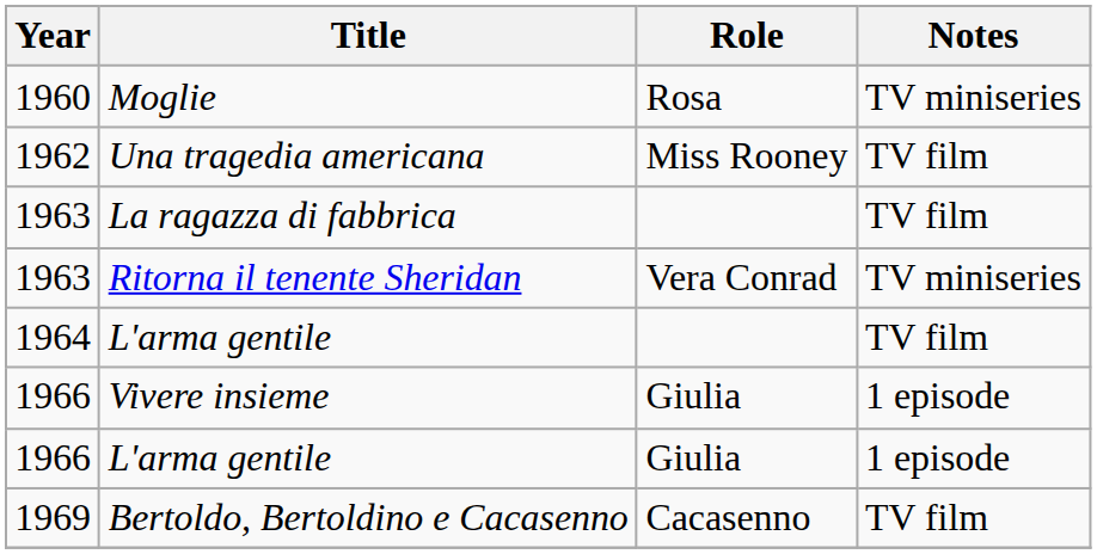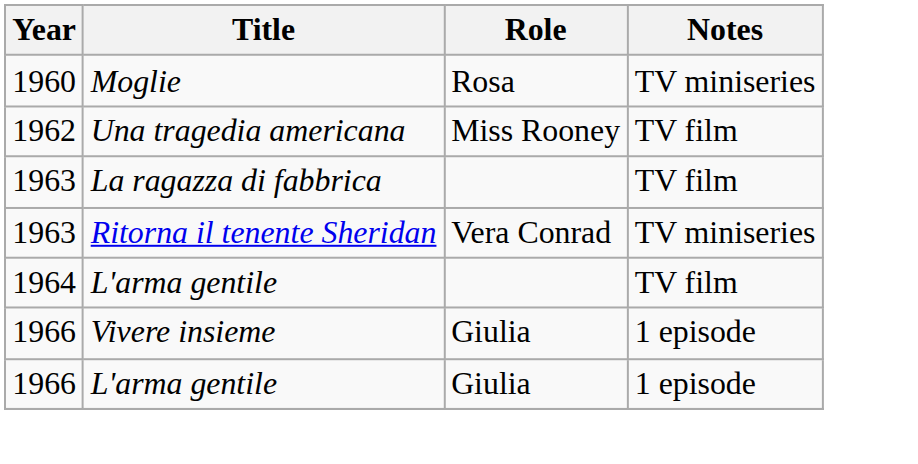- row: 1969 | Bertoldo, Bertoldino e Cacasenno | Cacasenno | TV film
